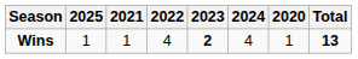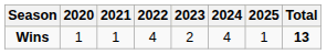columns swapped: 2020 <-> 2025
Wins | 2023: bold -> normal
